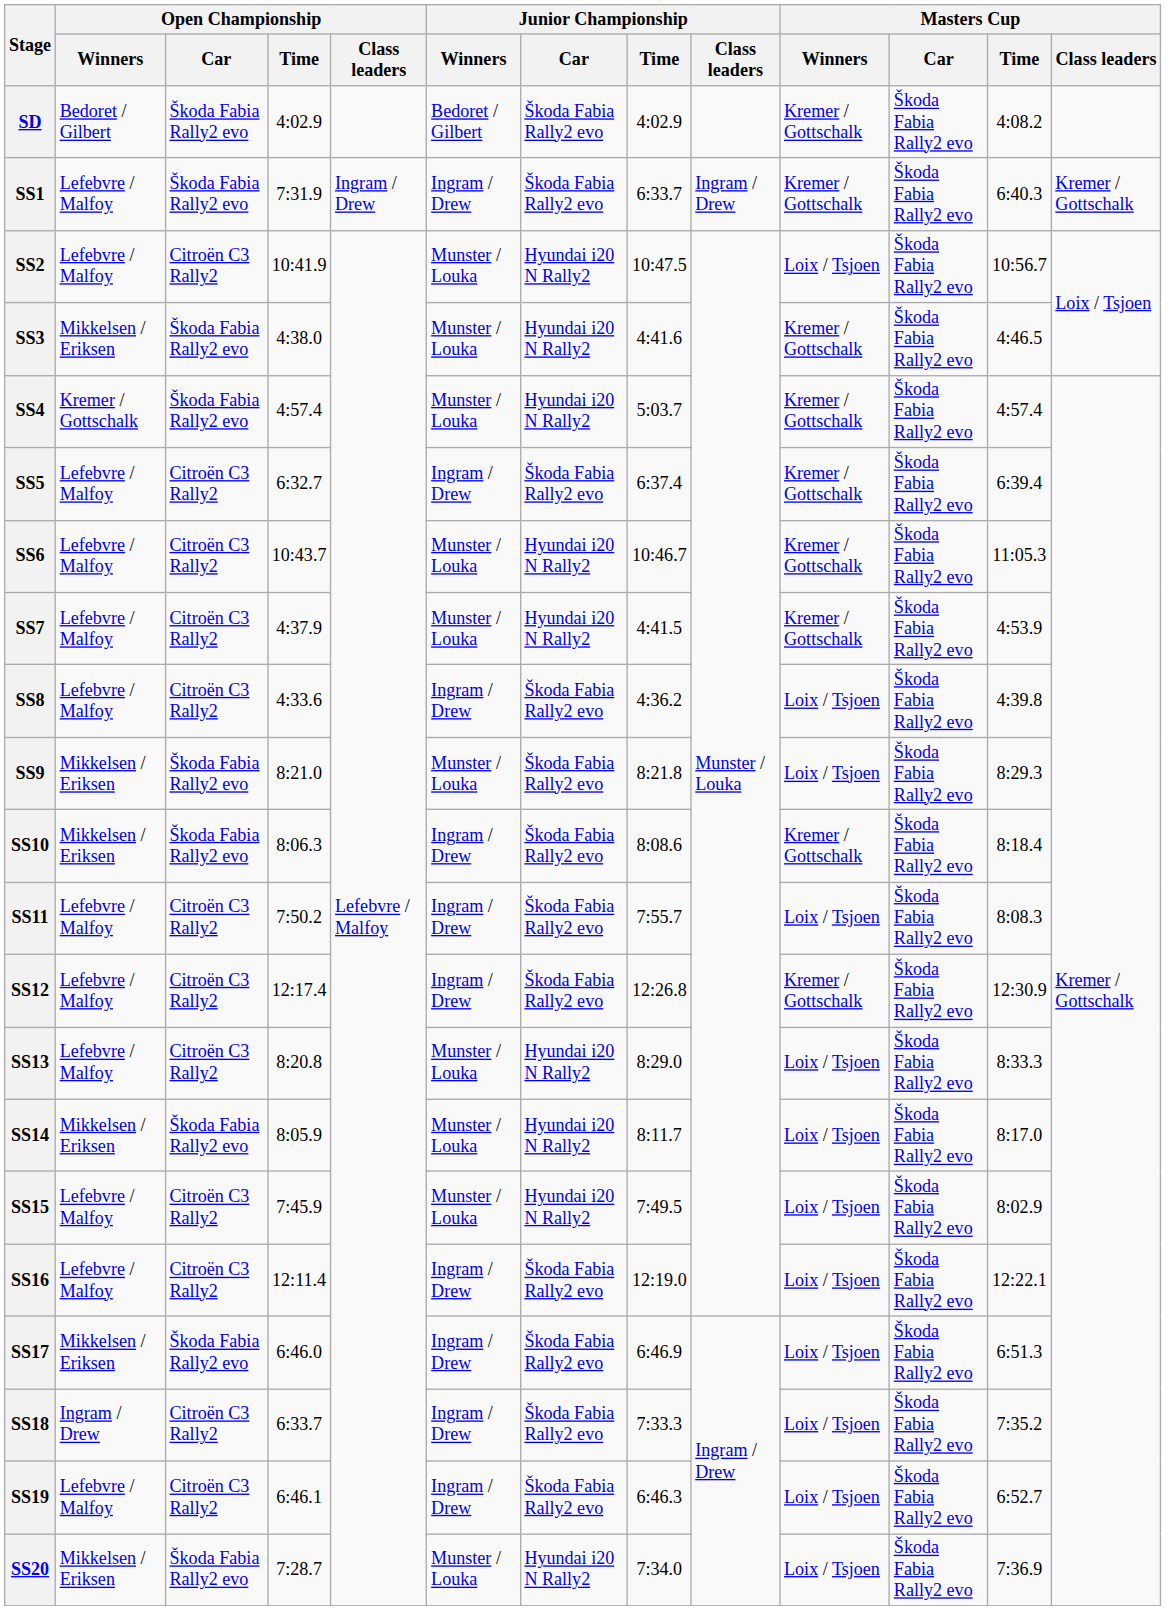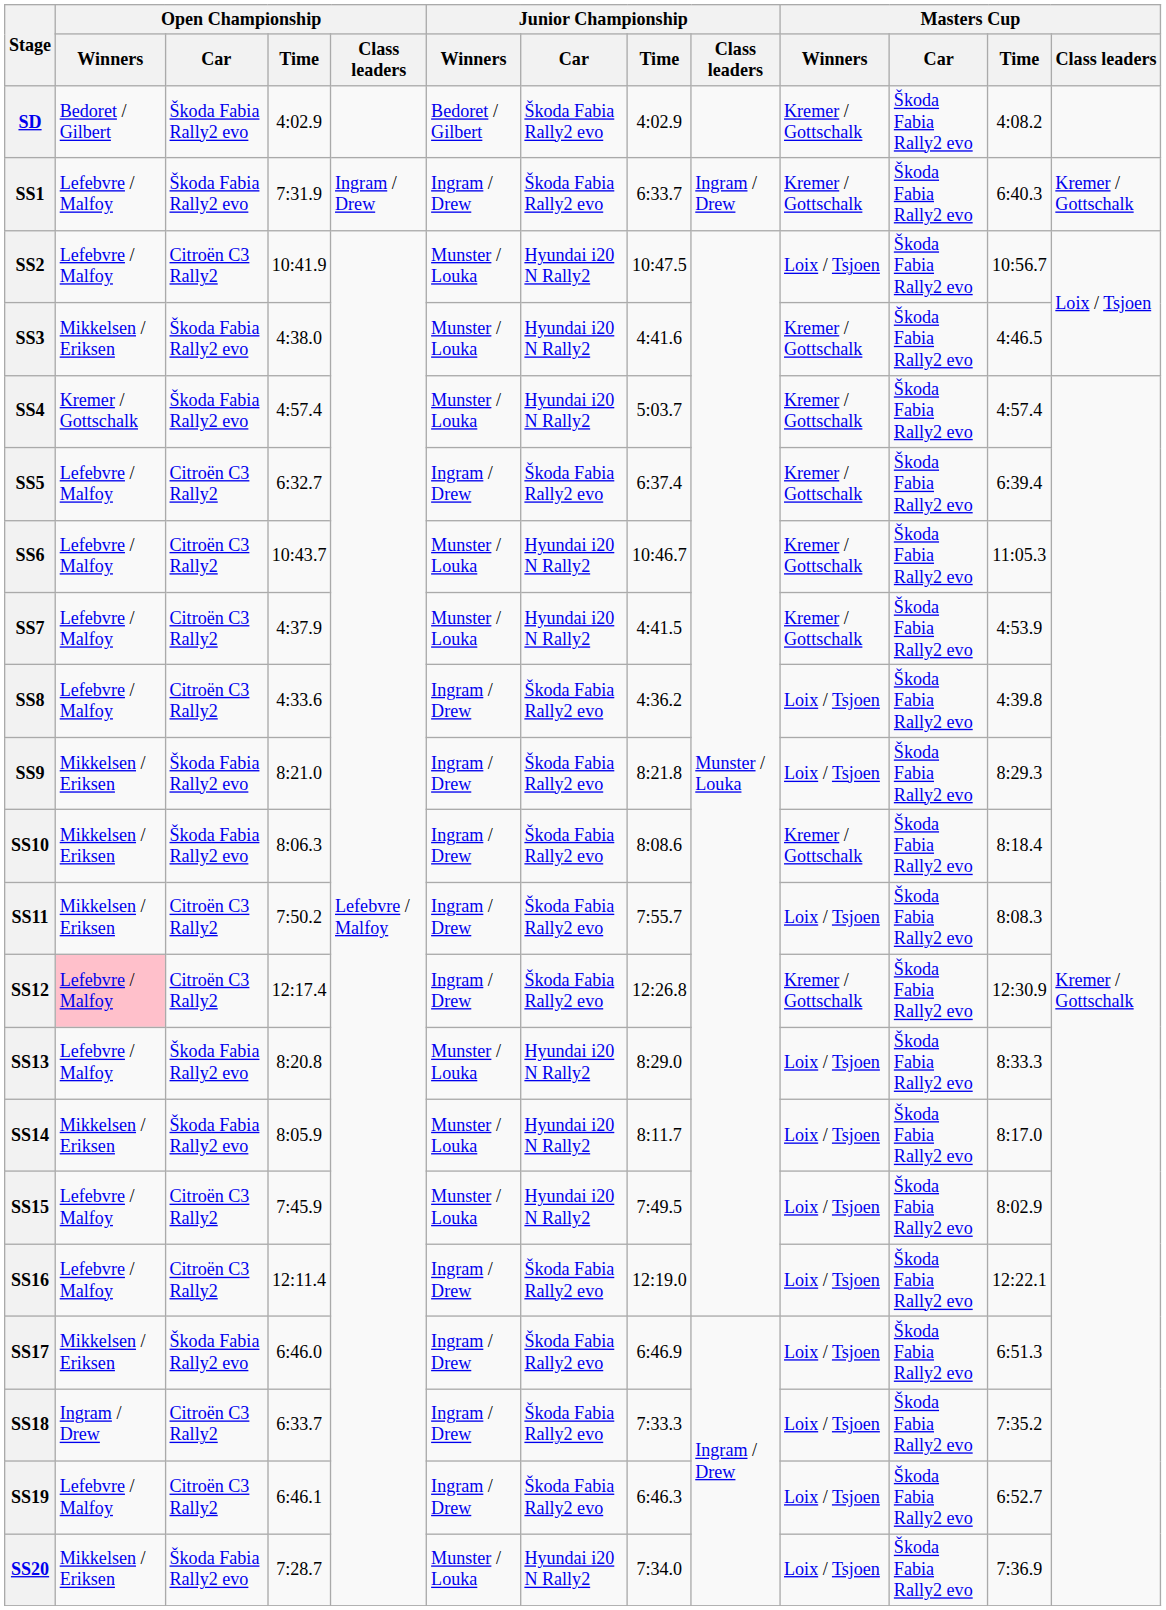SS9 | Junior Championship / Winners: Munster / Louka -> Ingram / Drew
SS11 | Open Championship / Winners: Lefebvre / Malfoy -> Mikkelsen / Eriksen
SS12 | Open Championship / Winners: no background -> pink background
SS13 | Open Championship / Car: Citroën C3 Rally2 -> Škoda Fabia Rally2 evo
